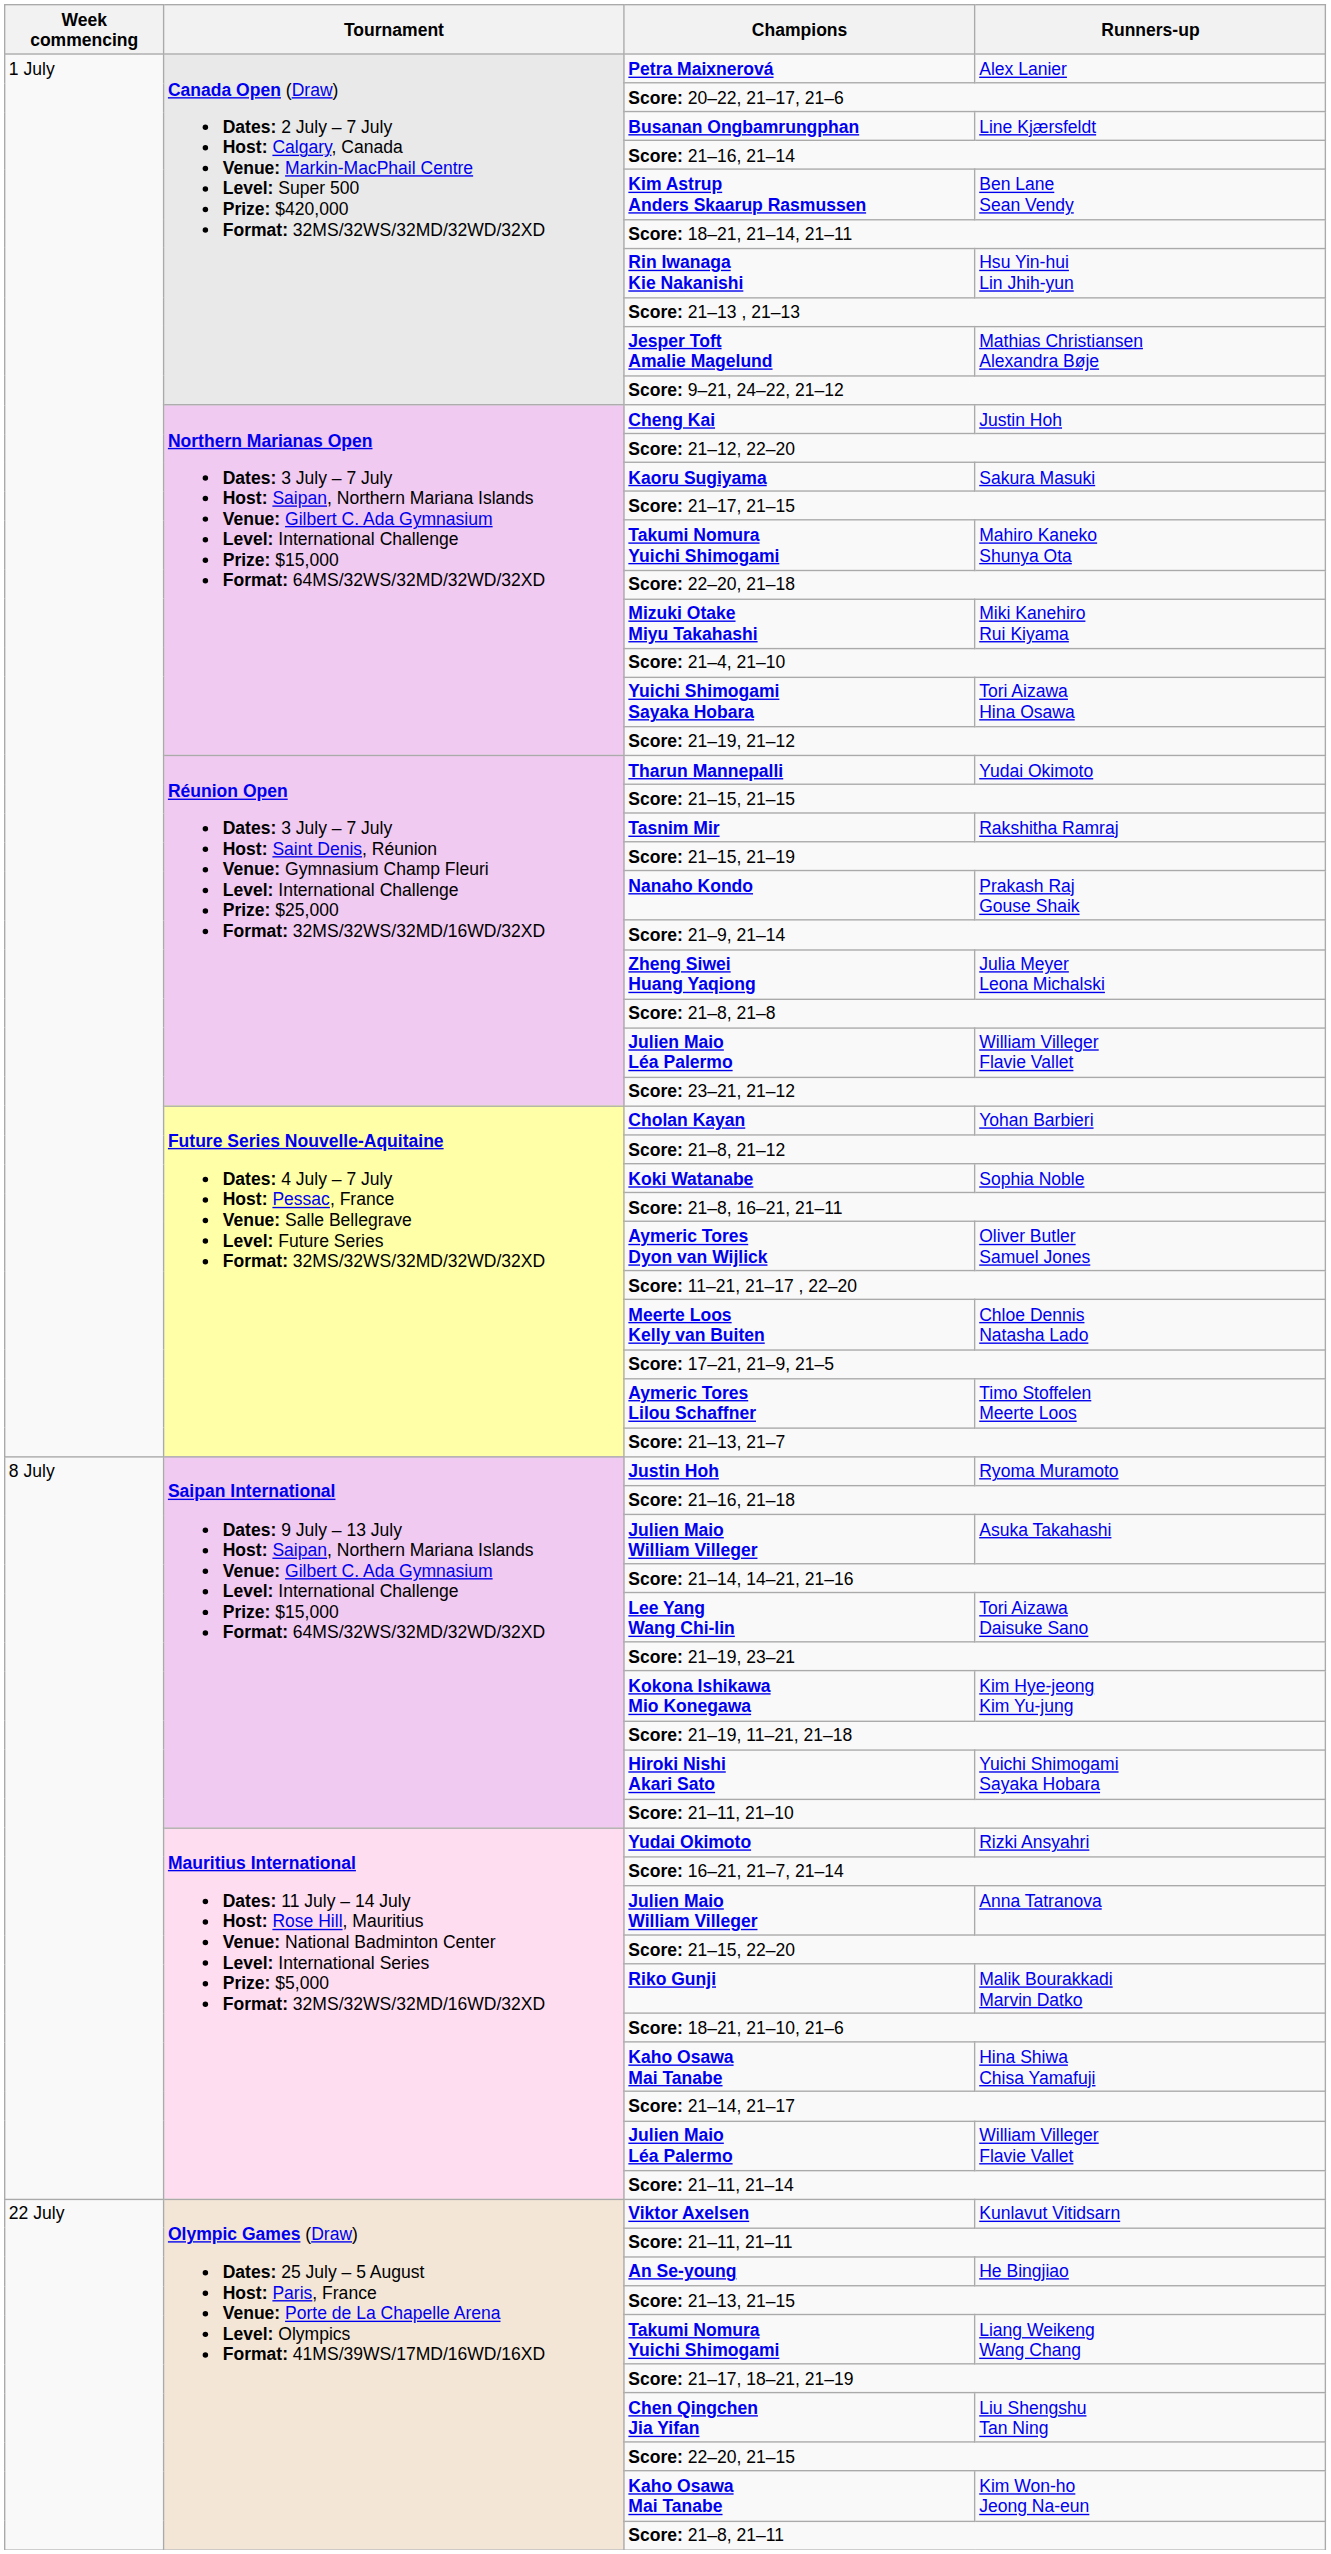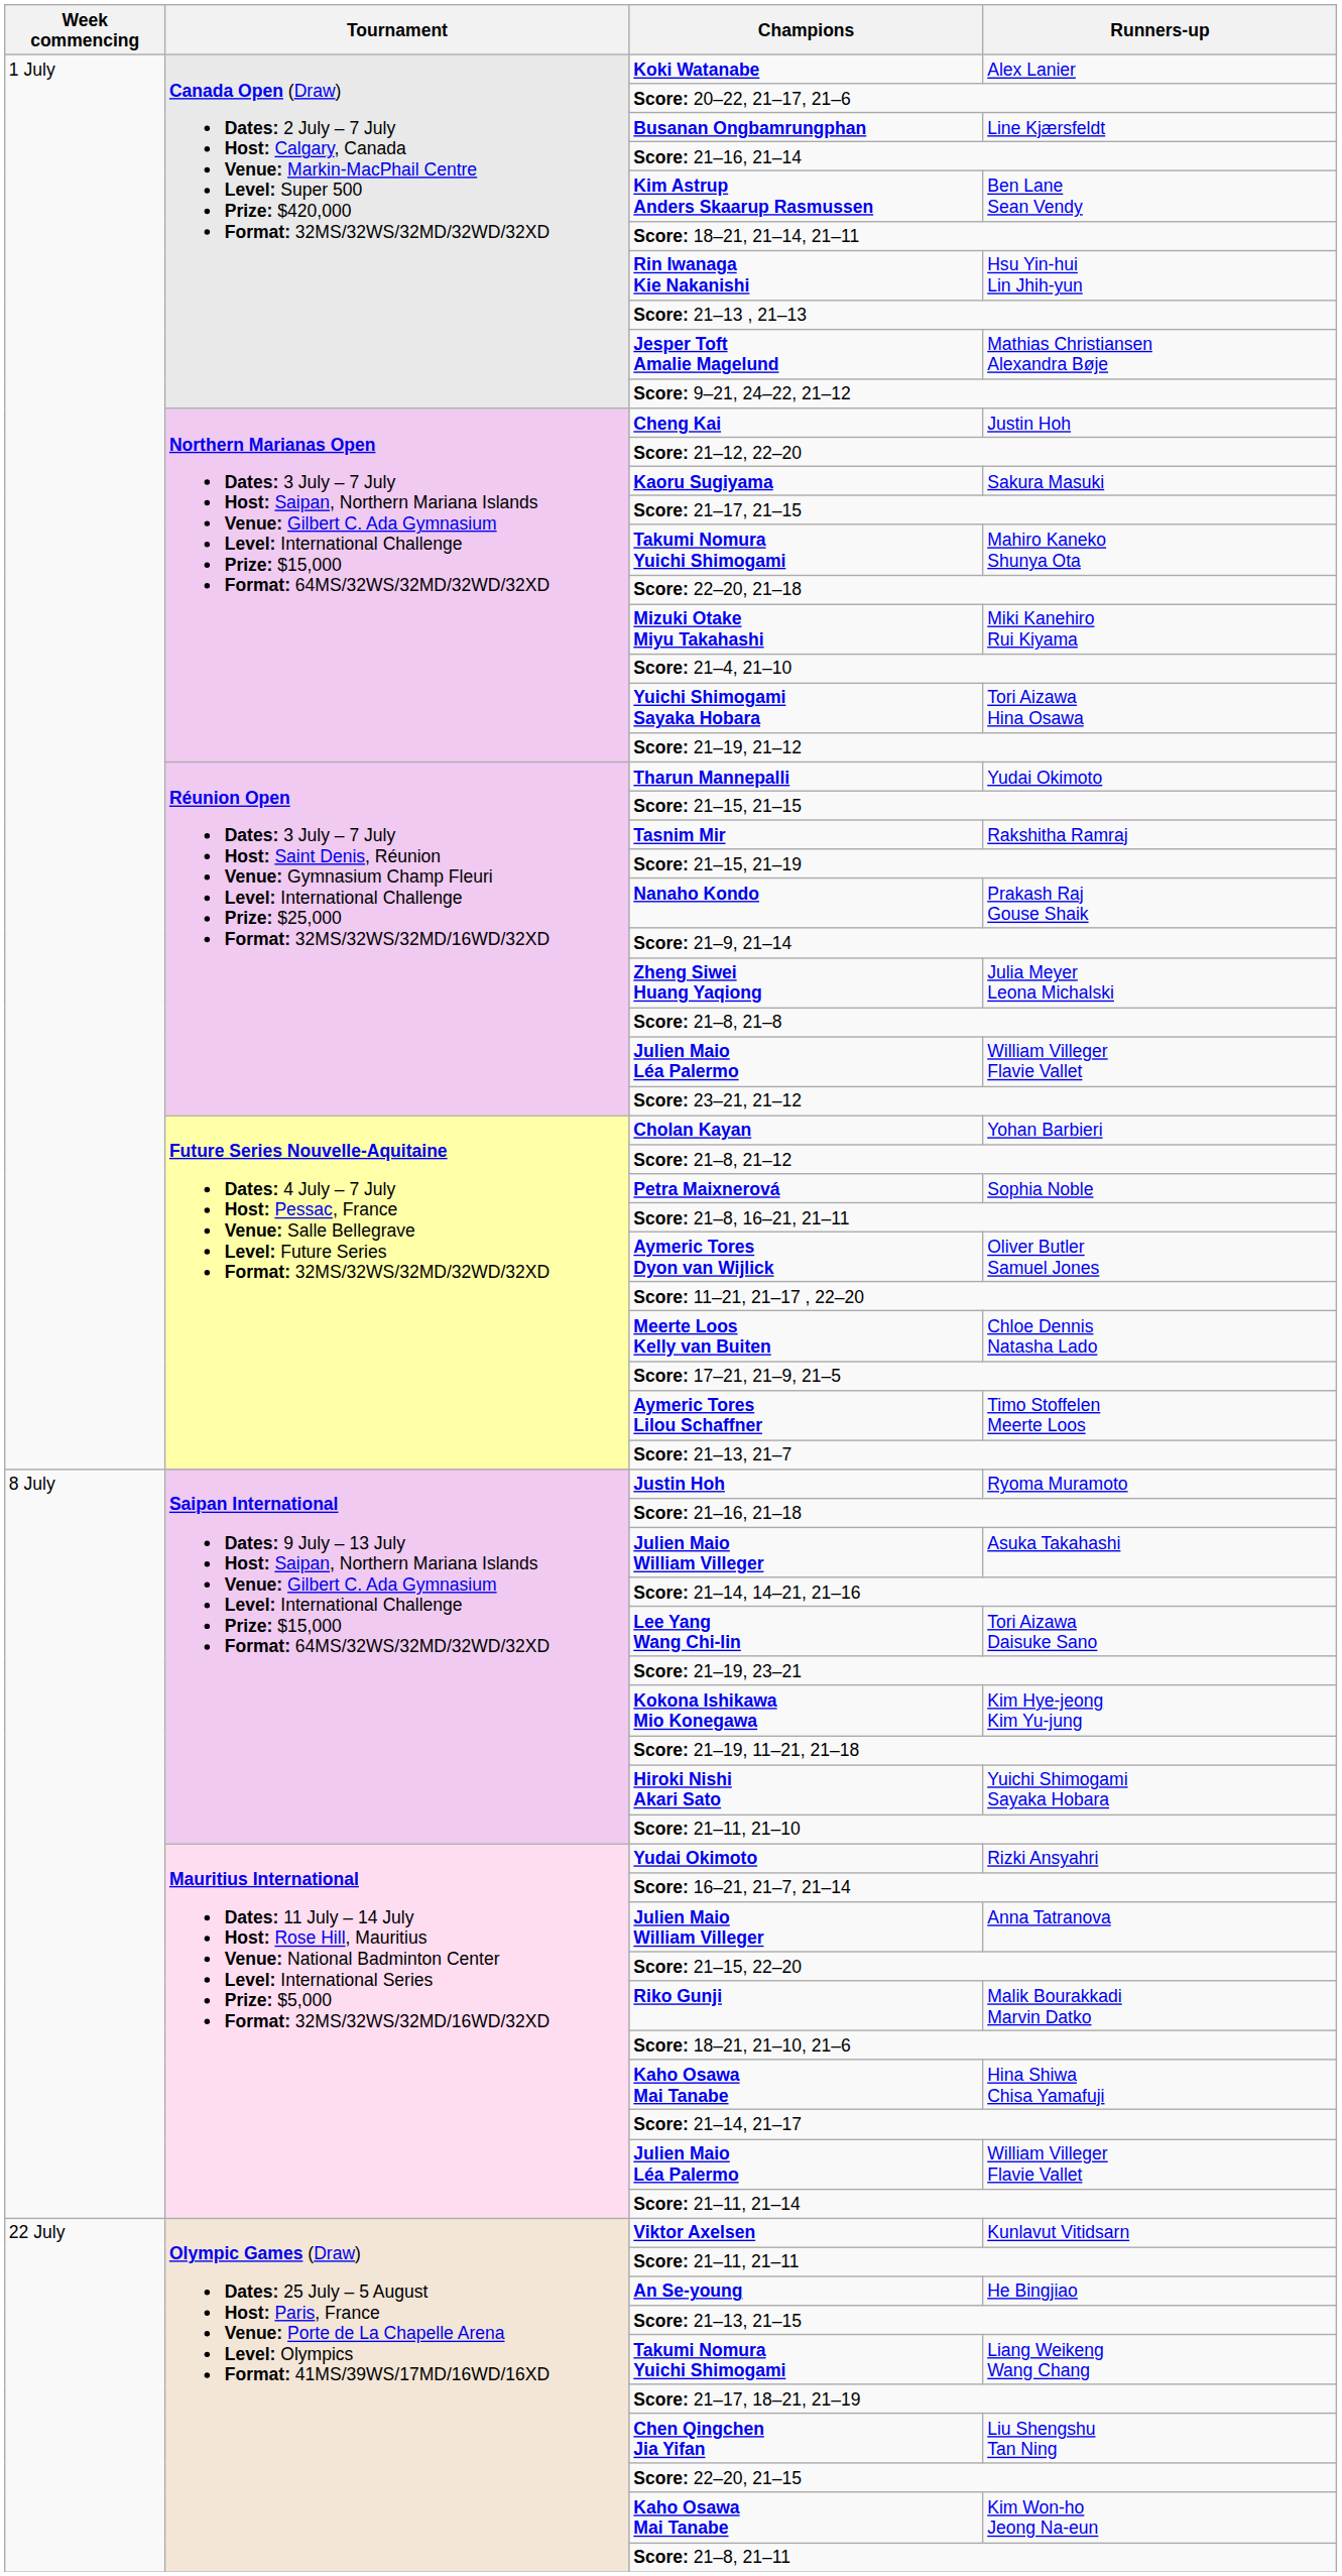Alex Lanier | Champions: Petra Maixnerová -> Koki Watanabe
Sophia Noble | Champions: Koki Watanabe -> Petra Maixnerová
